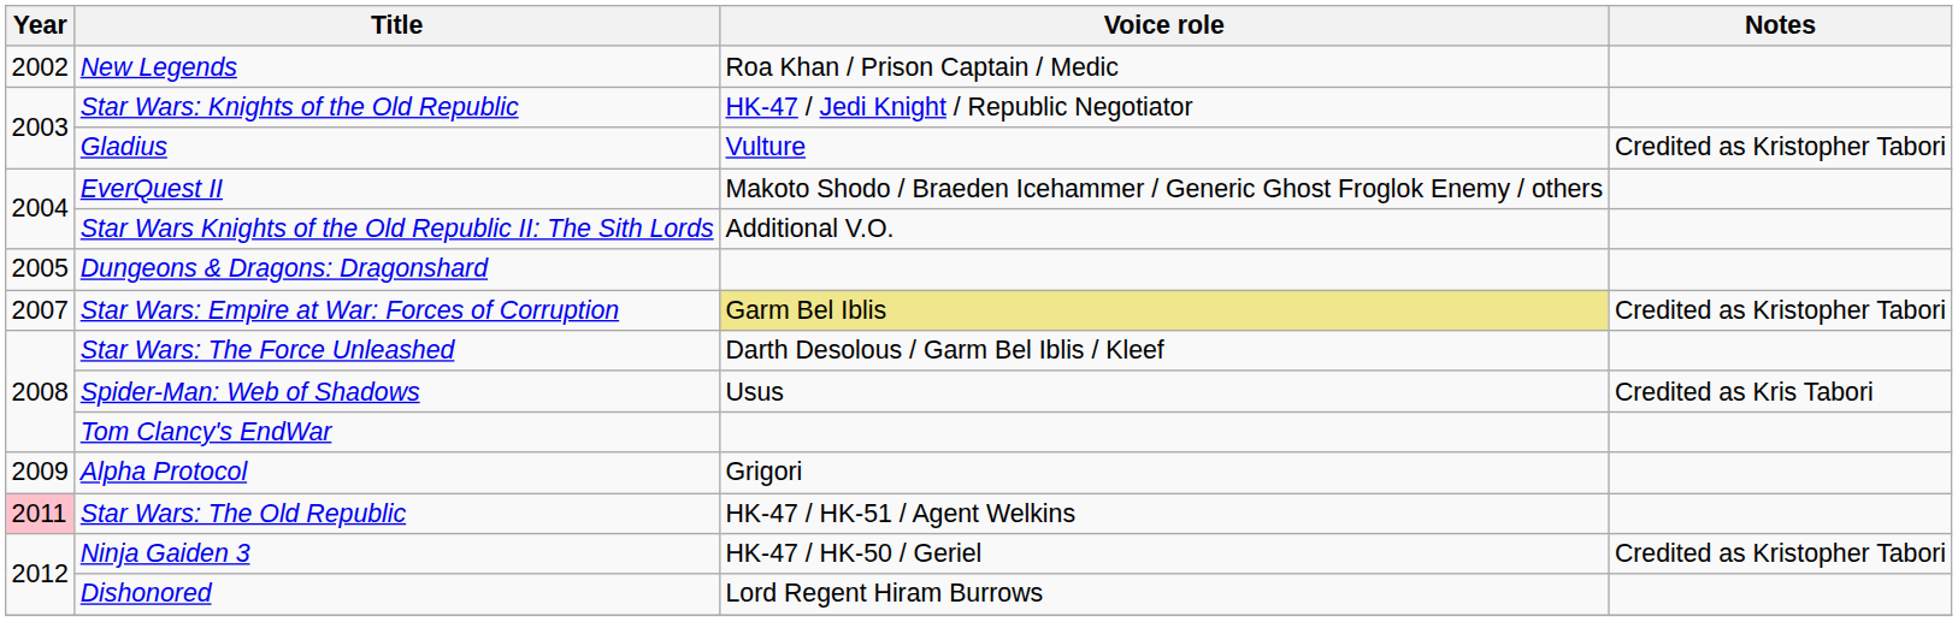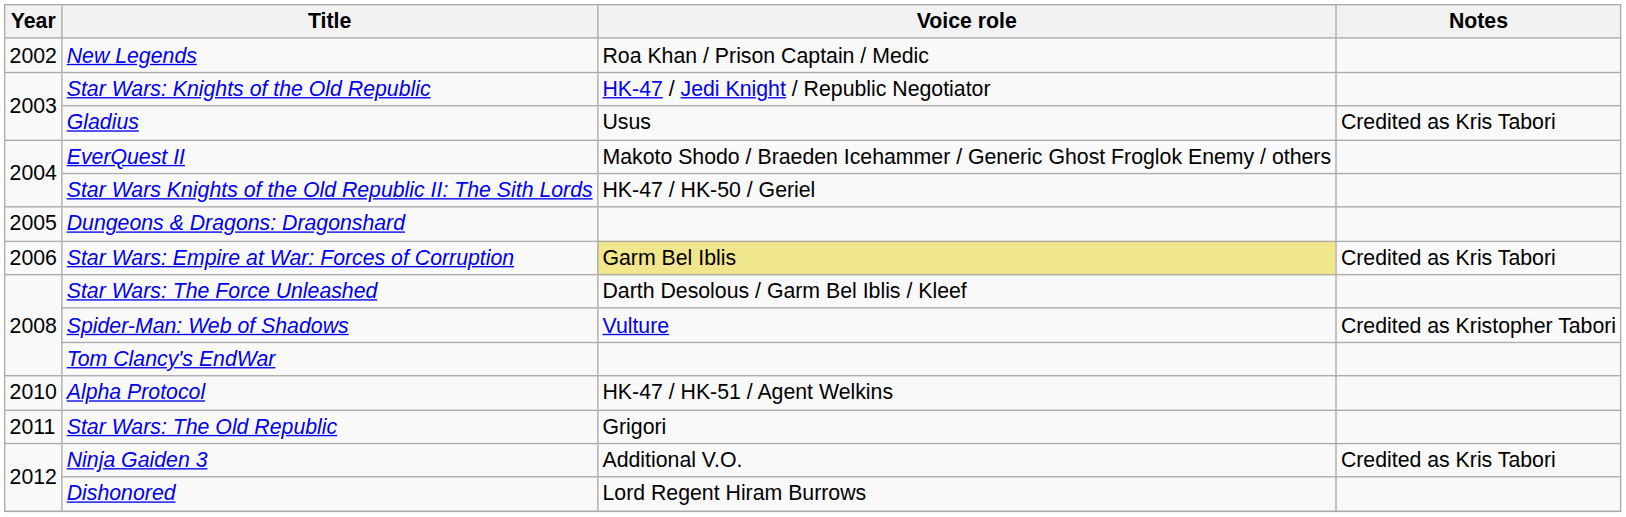Gladius | Voice role: Vulture -> Usus
Gladius | Notes: Credited as Kristopher Tabori -> Credited as Kris Tabori
Star Wars Knights of the Old Republic II: The Sith Lords | Voice role: Additional V.O. -> HK-47 / HK-50 / Geriel
Star Wars: Empire at War: Forces of Corruption | Year: 2007 -> 2006
Star Wars: Empire at War: Forces of Corruption | Notes: Credited as Kristopher Tabori -> Credited as Kris Tabori
Spider-Man: Web of Shadows | Voice role: Usus -> Vulture
Spider-Man: Web of Shadows | Notes: Credited as Kris Tabori -> Credited as Kristopher Tabori
Alpha Protocol | Year: 2009 -> 2010
Alpha Protocol | Voice role: Grigori -> HK-47 / HK-51 / Agent Welkins
Star Wars: The Old Republic | Year: pink background -> no background
Star Wars: The Old Republic | Voice role: HK-47 / HK-51 / Agent Welkins -> Grigori
Ninja Gaiden 3 | Voice role: HK-47 / HK-50 / Geriel -> Additional V.O.
Ninja Gaiden 3 | Notes: Credited as Kristopher Tabori -> Credited as Kris Tabori
